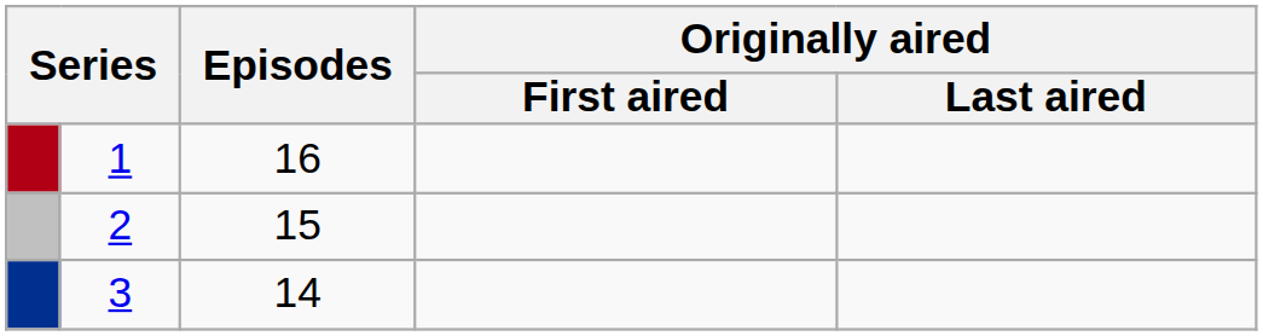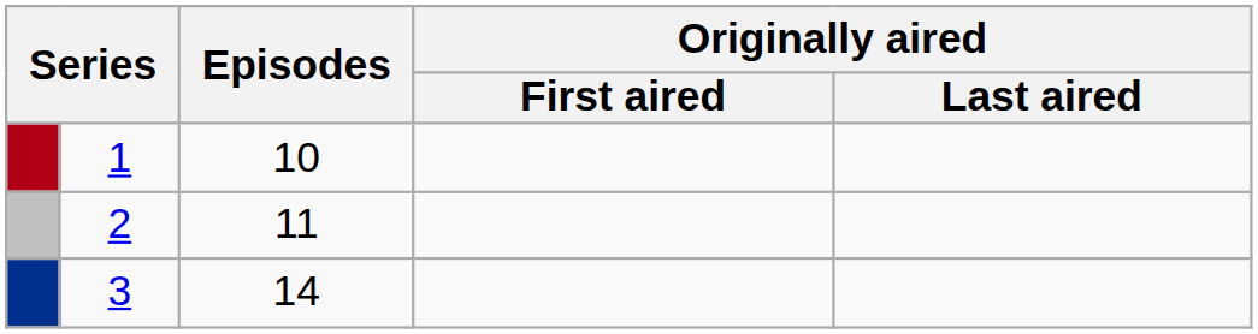1 | Episodes: 16 -> 10
2 | Episodes: 15 -> 11
